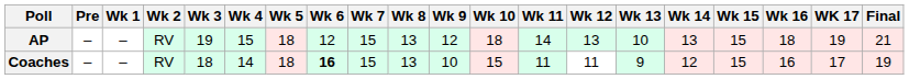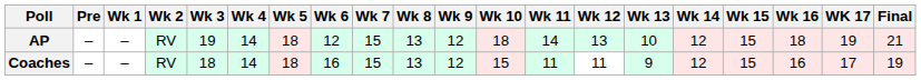AP | Wk 4: 15 -> 14
AP | Wk 14: 13 -> 12
Coaches | Wk 6: bold -> normal
Coaches | Wk 9: 10 -> 12
